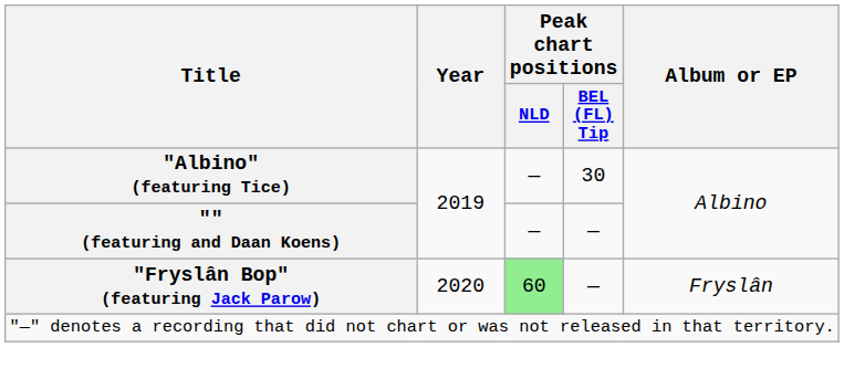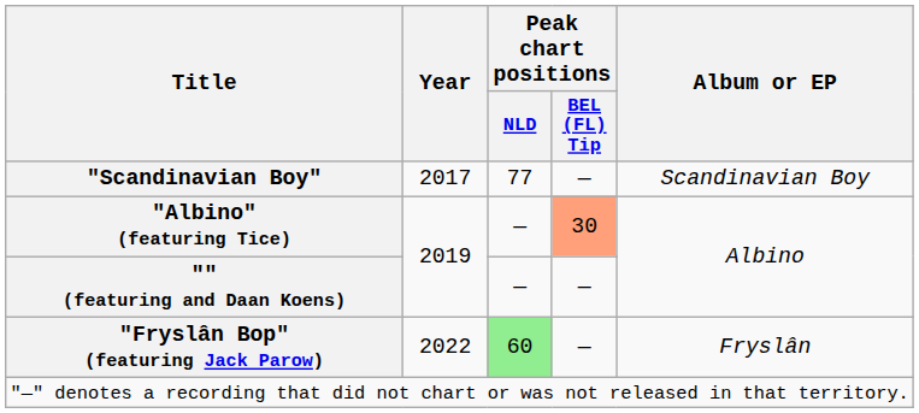+ row: "Scandinavian Boy" | 2017 | 77 | — | Scandinavian Boy
"Albino" (featuring Tice) | Peak chart positions / BEL (FL) Tip: no background -> lightsalmon background
"Fryslân Bop" (featuring Jack Parow) | Year: 2020 -> 2022
